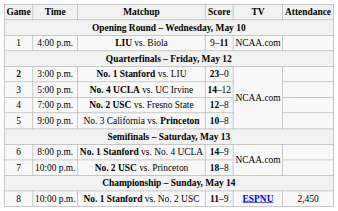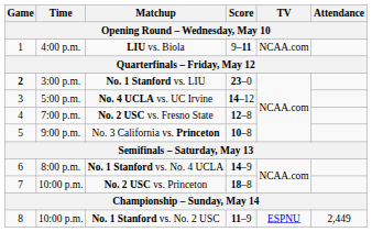No. 1 Stanford vs. No. 2 USC | TV: bold -> normal
No. 1 Stanford vs. No. 2 USC | Attendance: 2,450 -> 2,449
